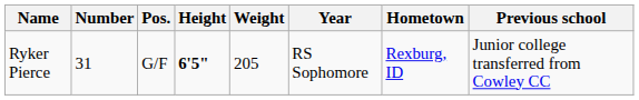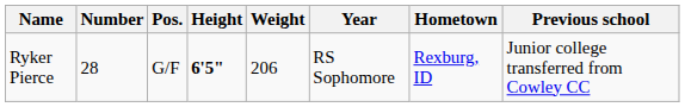Ryker Pierce | Number: 31 -> 28
Ryker Pierce | Weight: 205 -> 206
